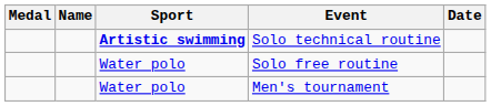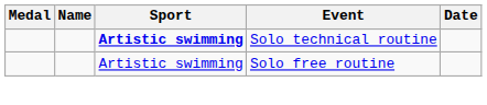Solo free routine | Sport: Water polo -> Artistic swimming
- row: Water polo | Men's tournament
